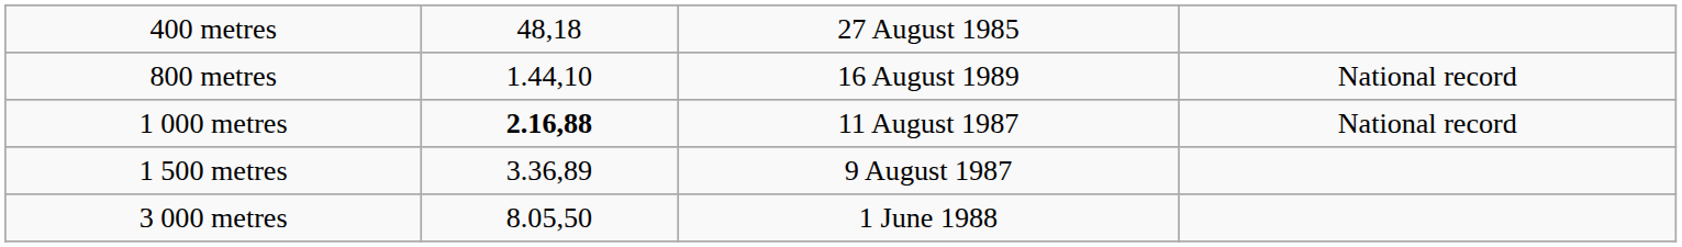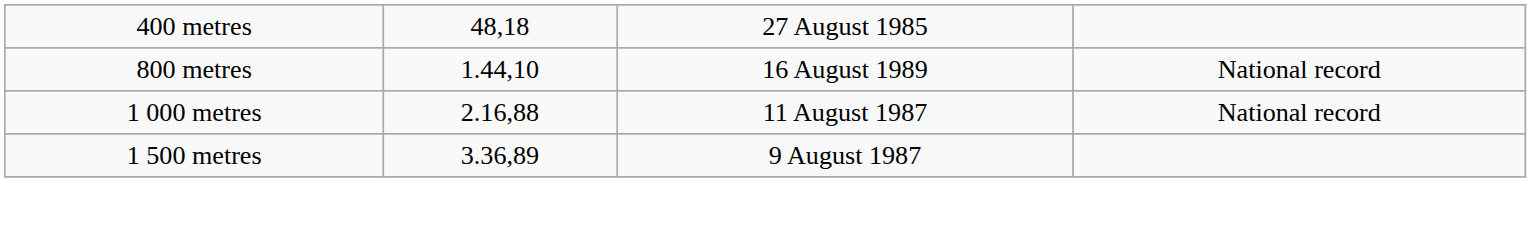1 000 metres | column 2: bold -> normal
- row: 3 000 metres | 8.05,50 | 1 June 1988
